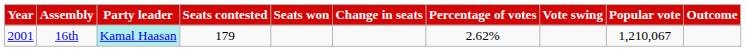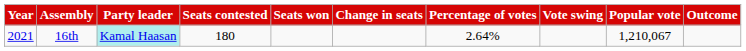16th | Year: 2001 -> 2021
16th | Seats contested: 179 -> 180
16th | Percentage of votes: 2.62% -> 2.64%
